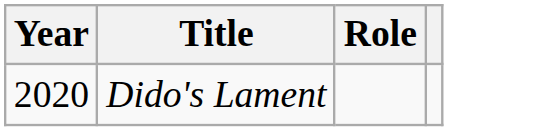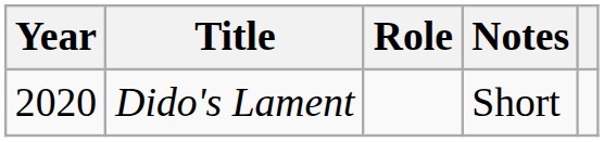+ column: Notes | Short
